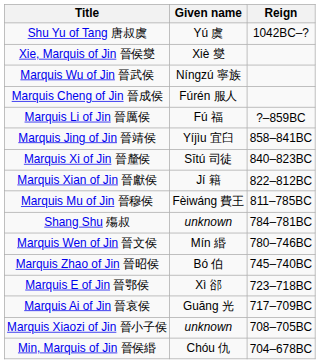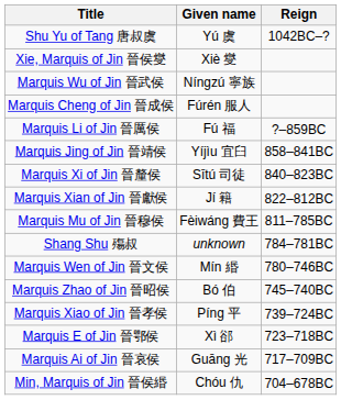+ row: Marquis Xiao of Jin 晉孝侯 | Píng 平 | 739–724BC
- row: Marquis Xiaozi of Jin 晉小子侯 | unknown | 708–705BC
